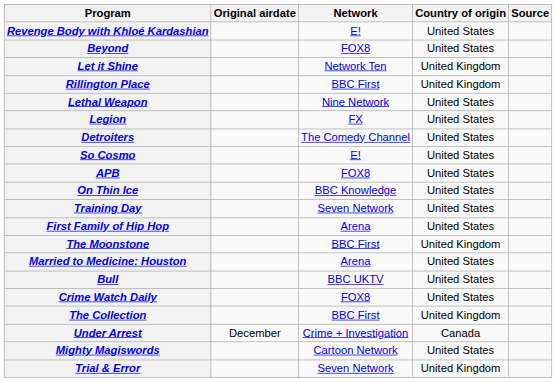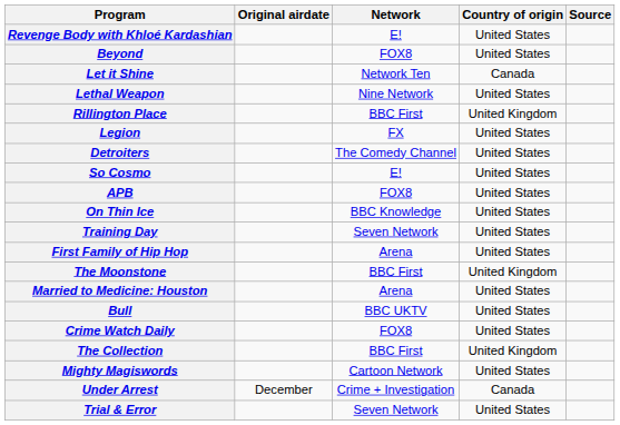Let it Shine | Country of origin: United Kingdom -> Canada
rows swapped: Lethal Weapon <-> Rillington Place
rows swapped: Under Arrest <-> Mighty Magiswords
Trial & Error | Country of origin: United Kingdom -> United States
